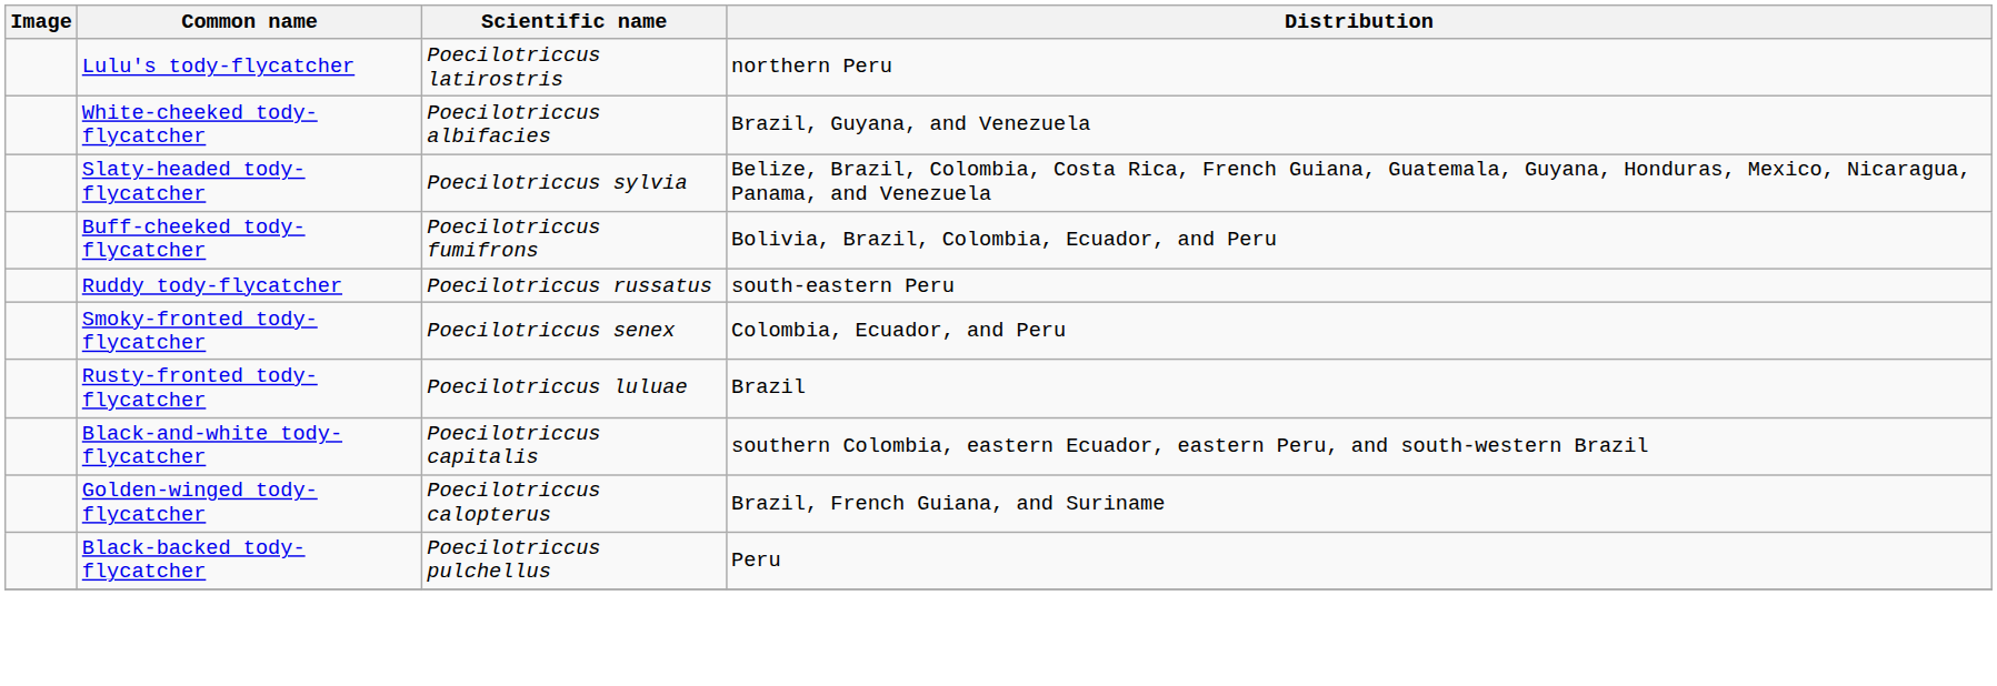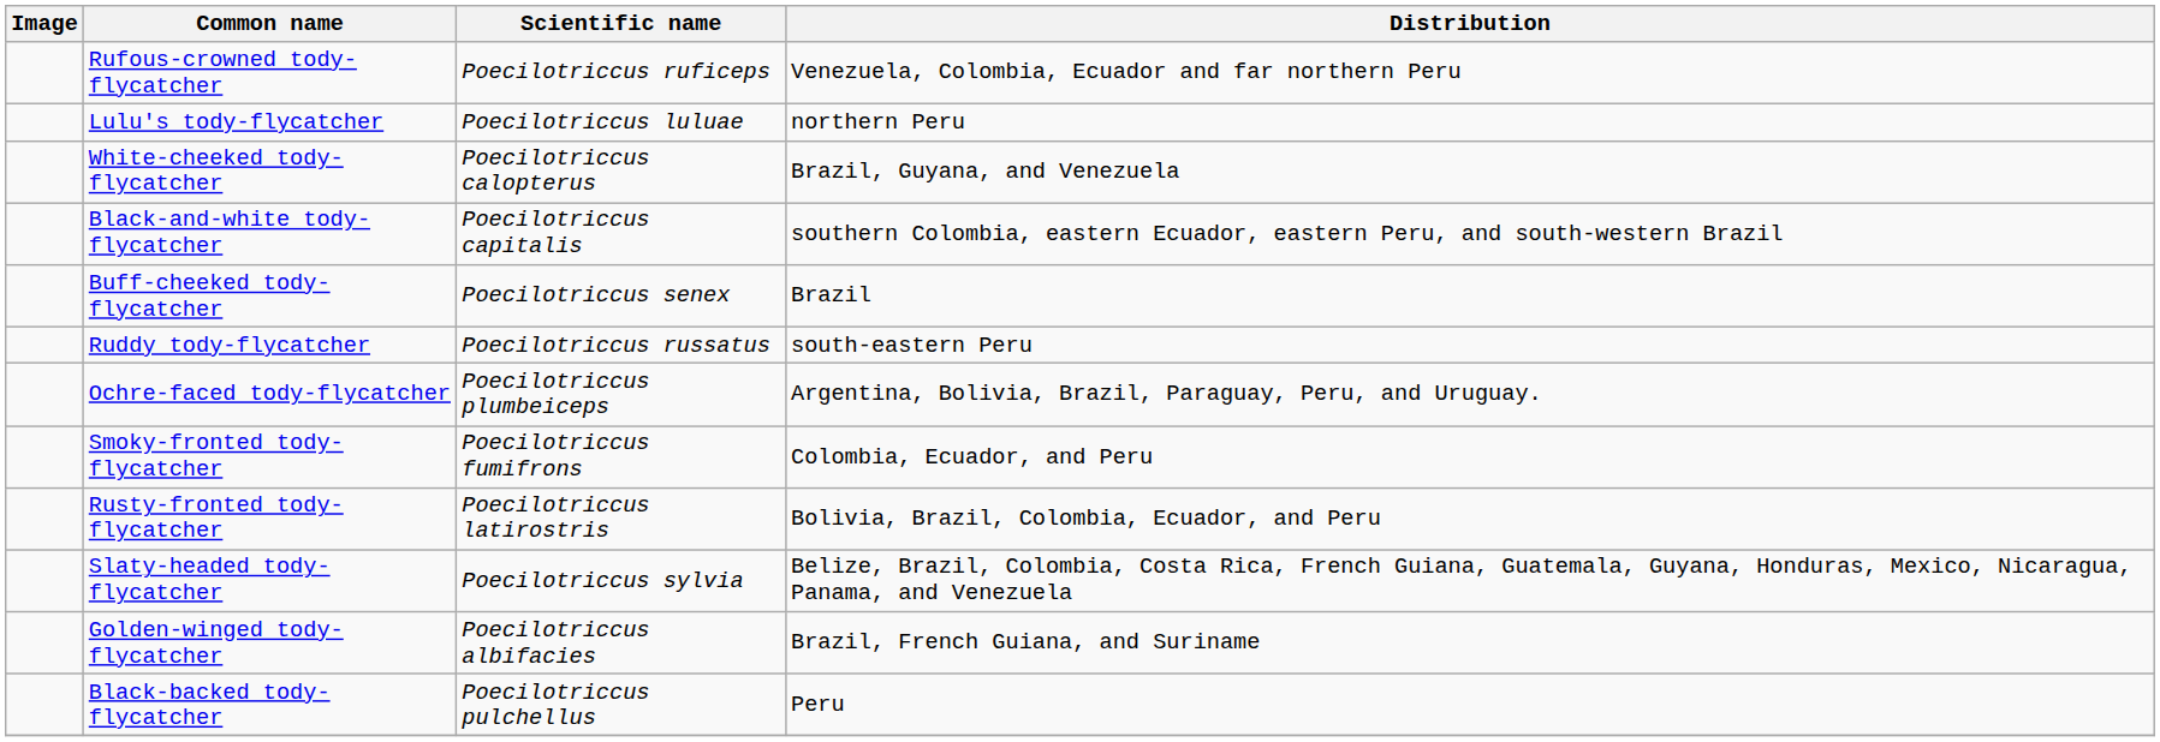+ row: Rufous-crowned tody-flycatcher | Poecilotriccus ruficeps | Venezuela, Colombia, Ecuador and far northern Peru
Lulu's tody-flycatcher | Scientific name: Poecilotriccus latirostris -> Poecilotriccus luluae
White-cheeked tody-flycatcher | Scientific name: Poecilotriccus albifacies -> Poecilotriccus calopterus
rows swapped: Black-and-white tody-flycatcher <-> Slaty-headed tody-flycatcher
Buff-cheeked tody-flycatcher | Scientific name: Poecilotriccus fumifrons -> Poecilotriccus senex
Buff-cheeked tody-flycatcher | Distribution: Bolivia, Brazil, Colombia, Ecuador, and Peru -> Brazil
+ row: Ochre-faced tody-flycatcher | Poecilotriccus plumbeiceps | Argentina, Bolivia, Brazil, Paraguay, Peru, and Uruguay.
Smoky-fronted tody-flycatcher | Scientific name: Poecilotriccus senex -> Poecilotriccus fumifrons
Rusty-fronted tody-flycatcher | Scientific name: Poecilotriccus luluae -> Poecilotriccus latirostris
Rusty-fronted tody-flycatcher | Distribution: Brazil -> Bolivia, Brazil, Colombia, Ecuador, and Peru
Golden-winged tody-flycatcher | Scientific name: Poecilotriccus calopterus -> Poecilotriccus albifacies
